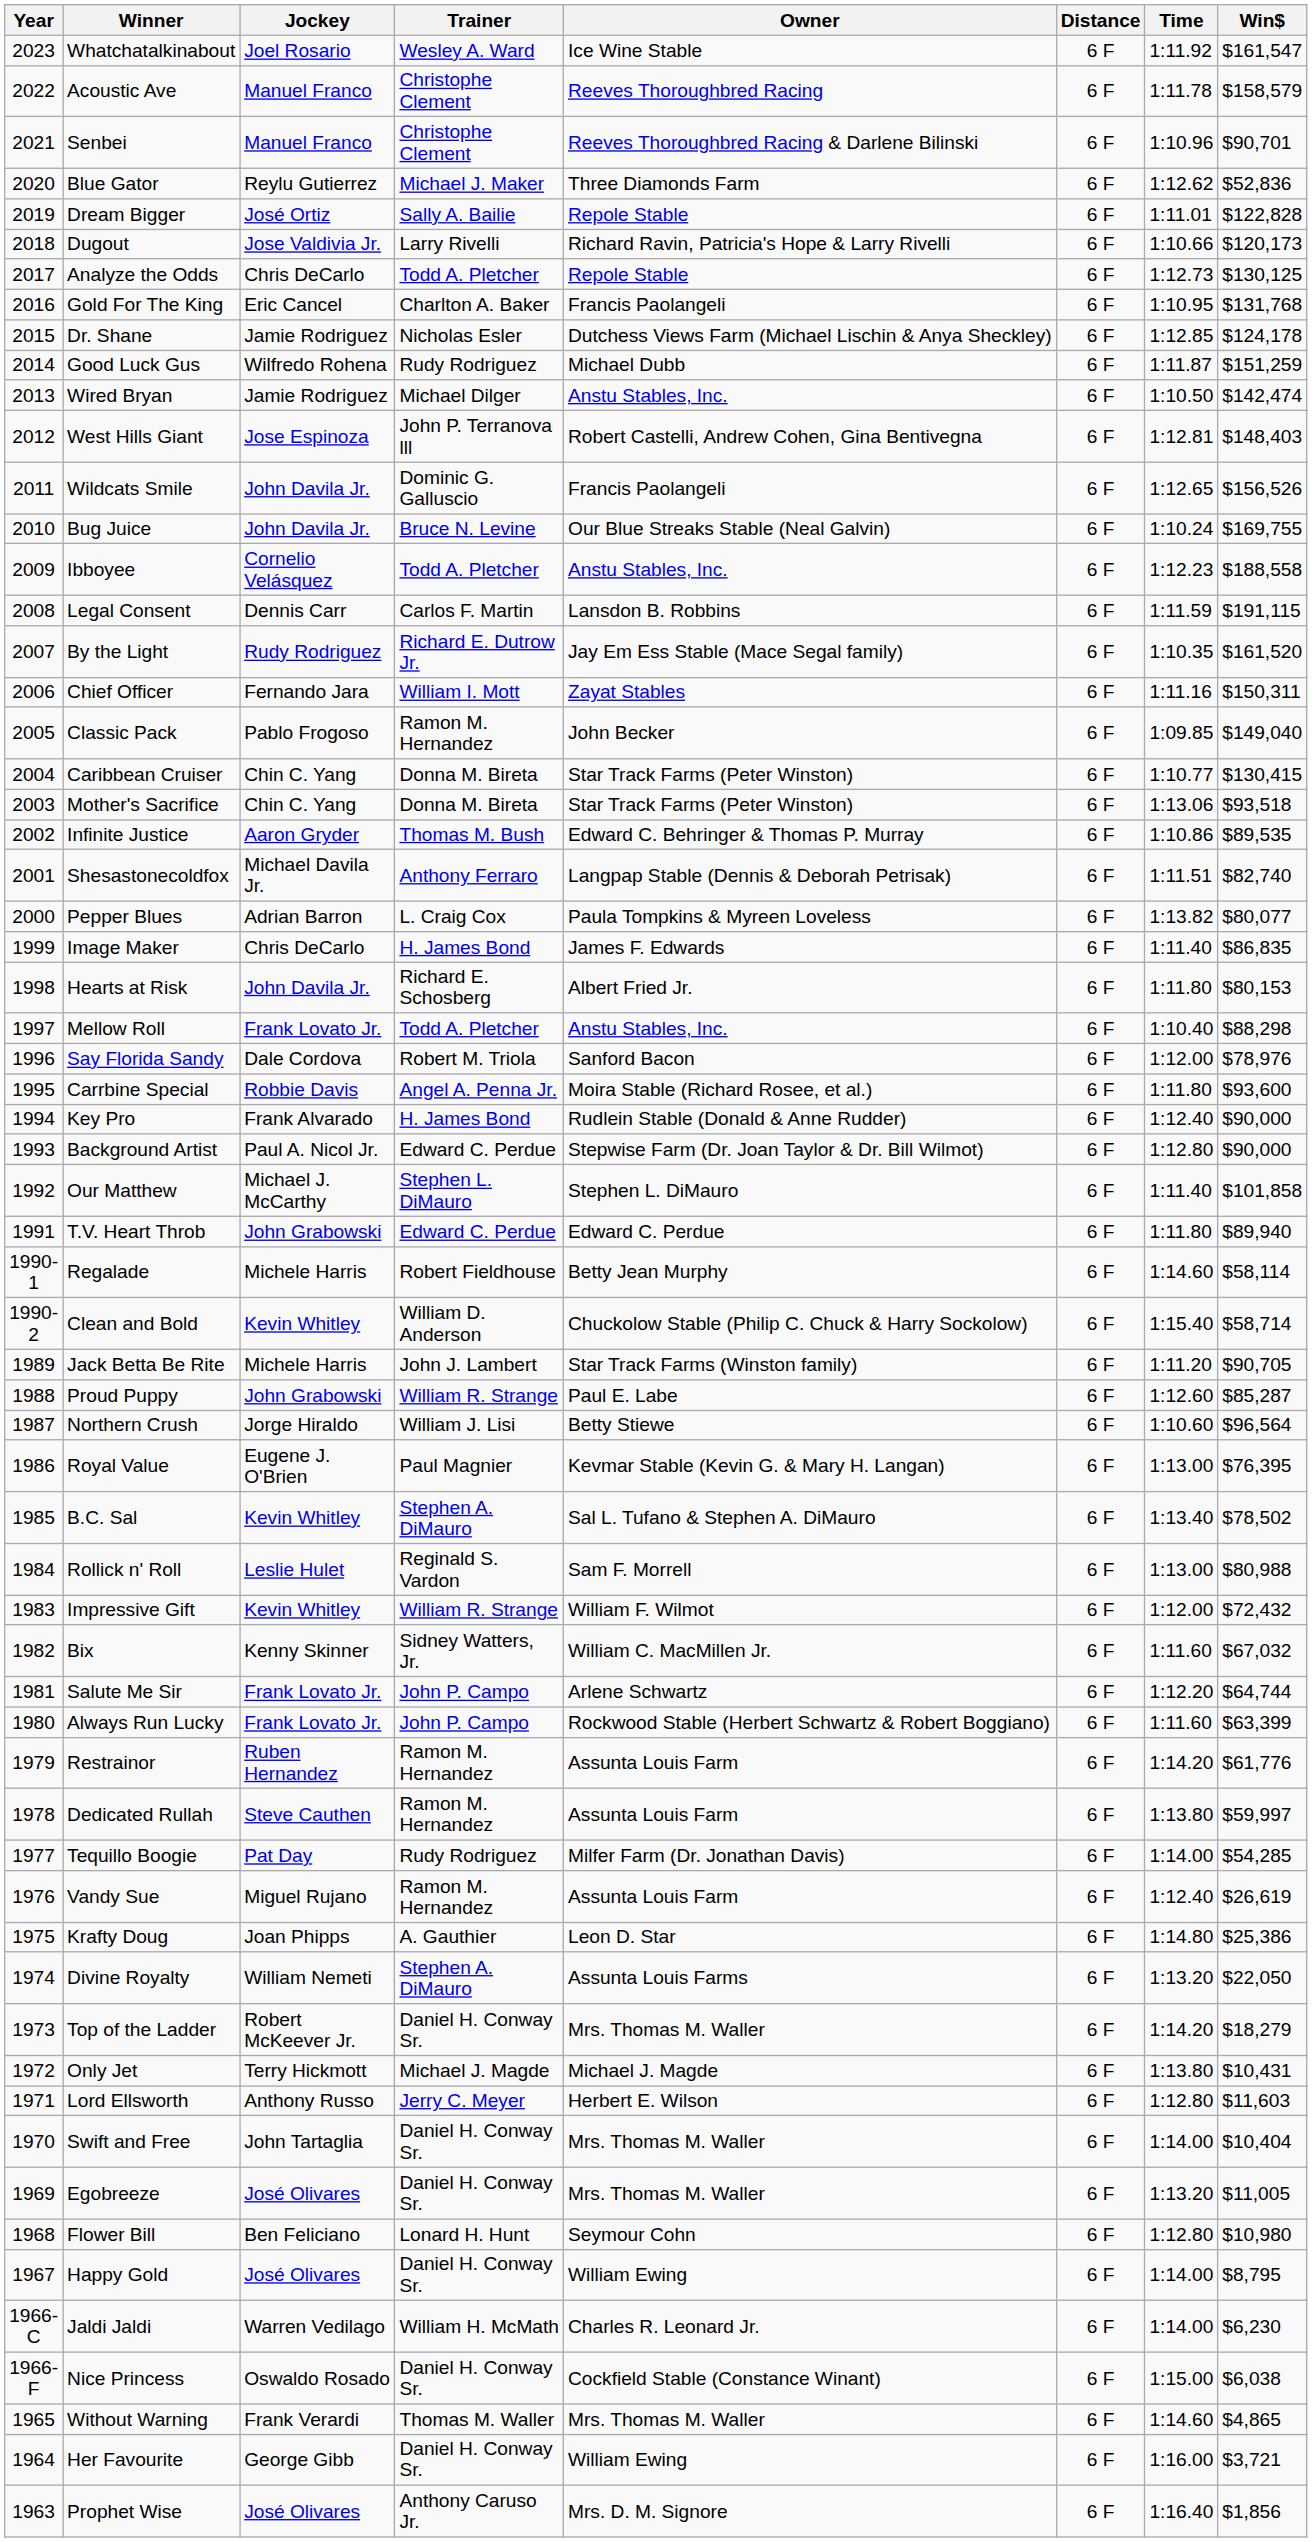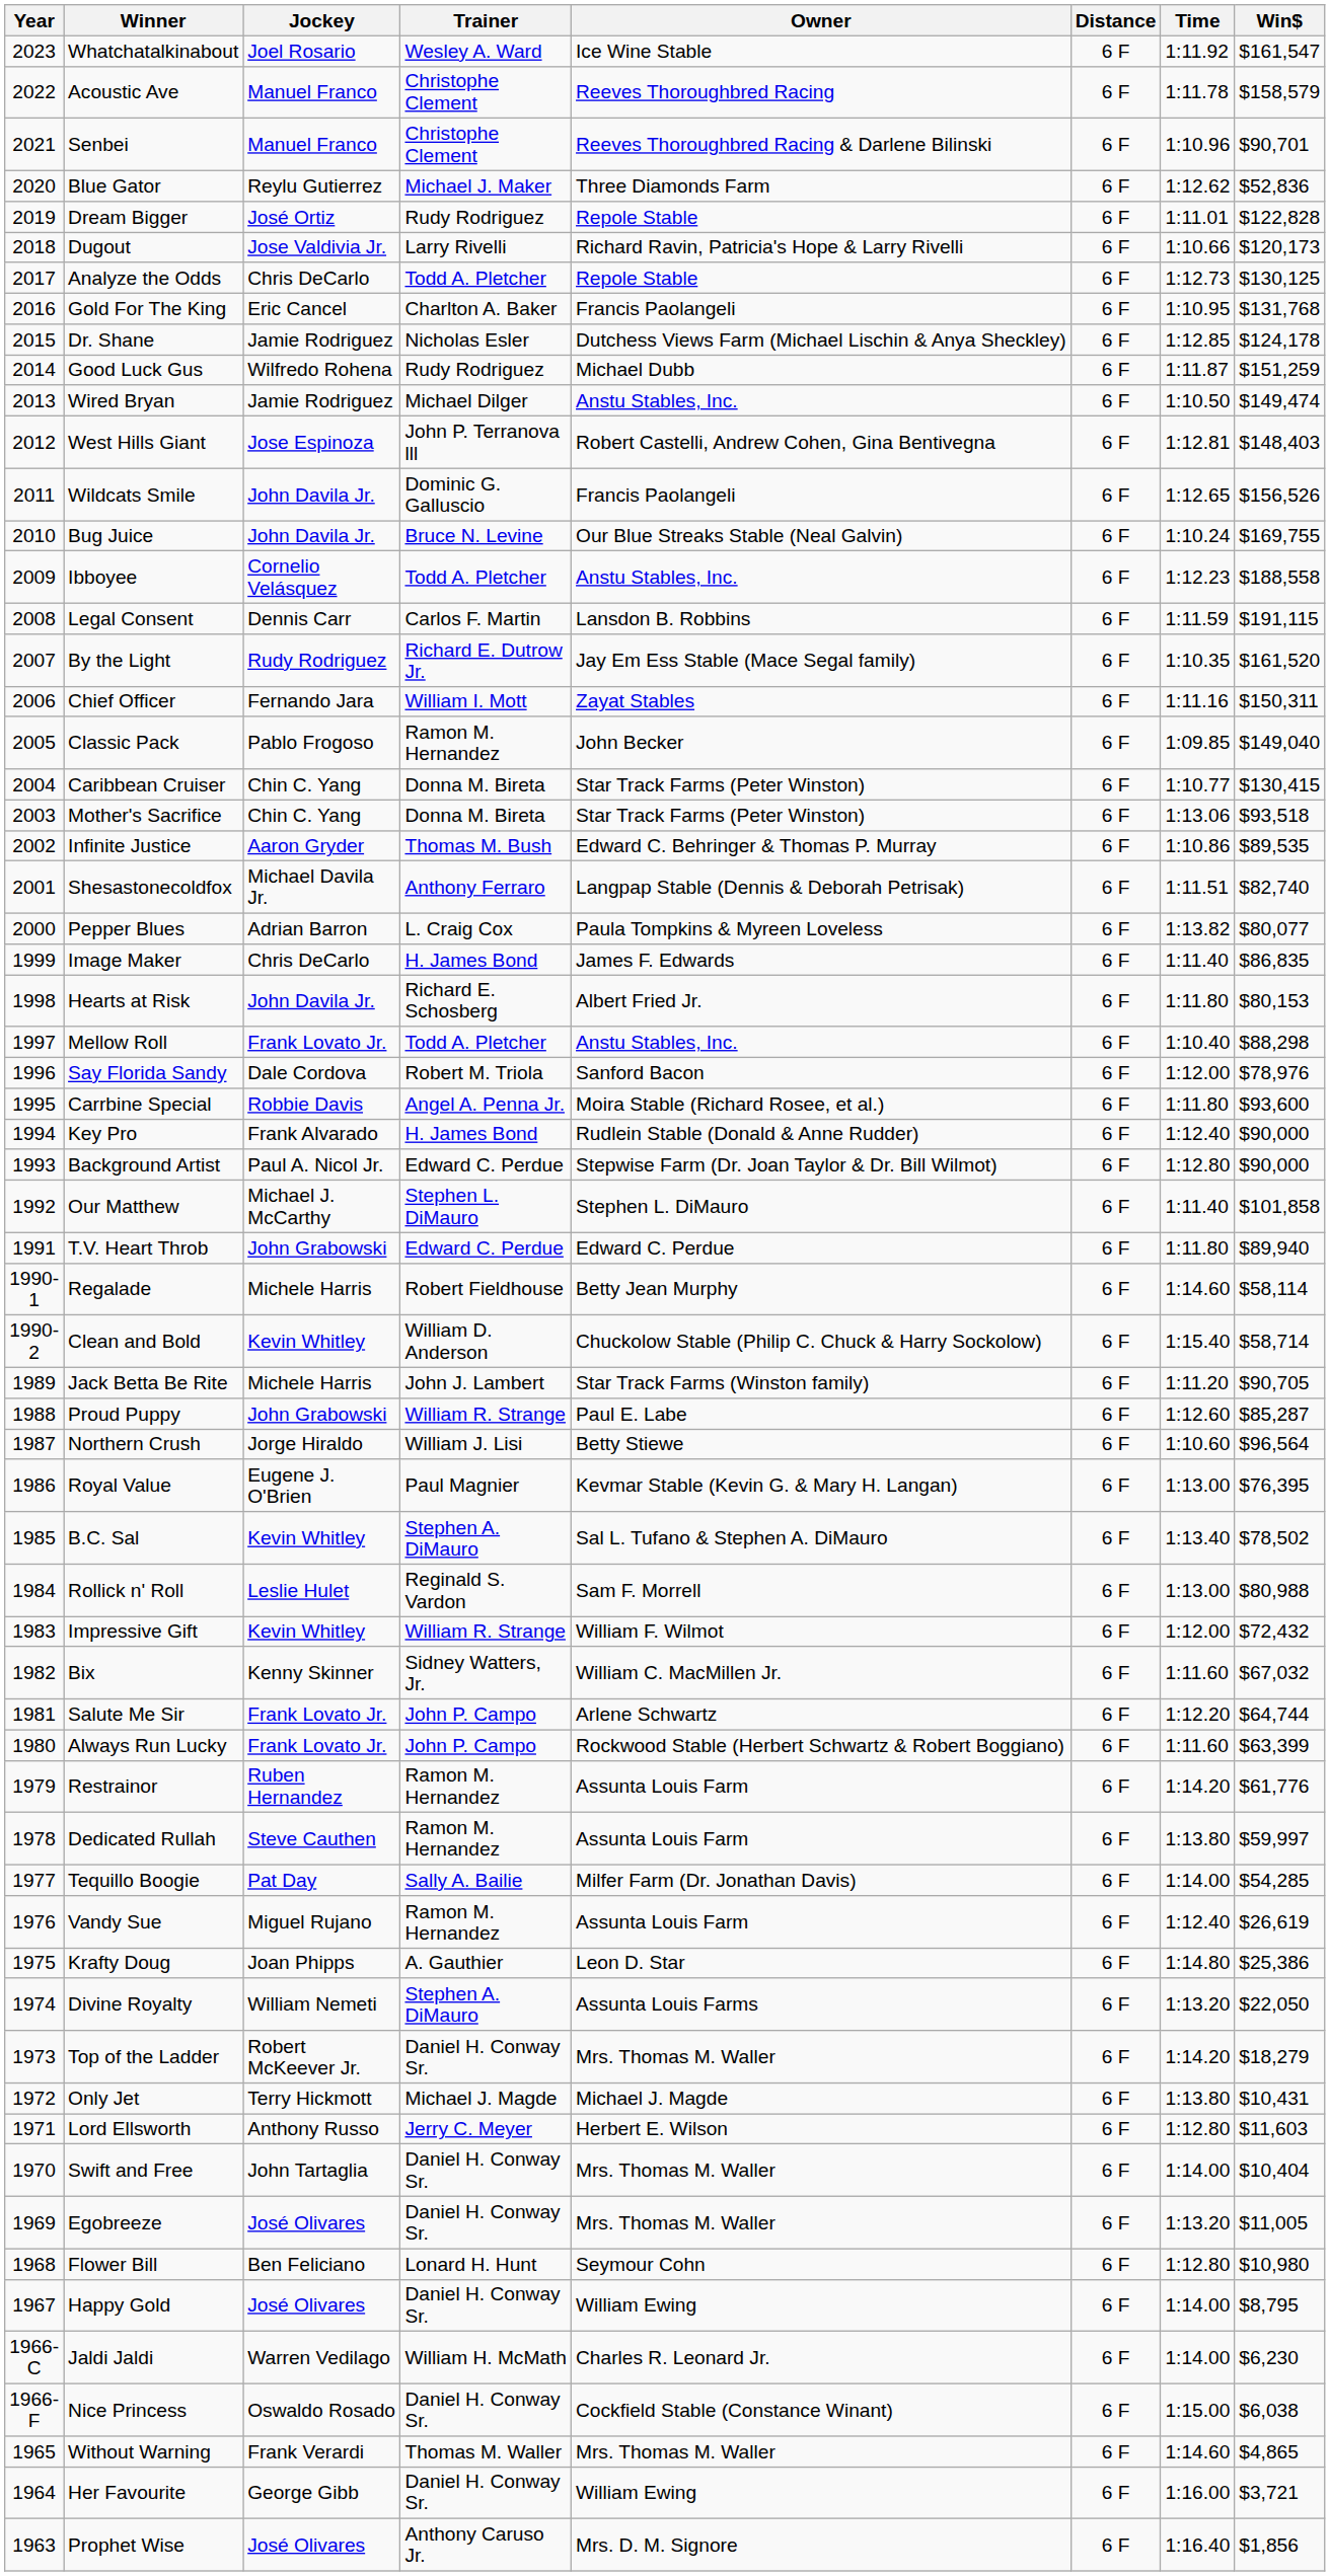Dream Bigger | Trainer: Sally A. Bailie -> Rudy Rodriguez
Wired Bryan | Win$: $142,474 -> $149,474
Tequillo Boogie | Trainer: Rudy Rodriguez -> Sally A. Bailie
